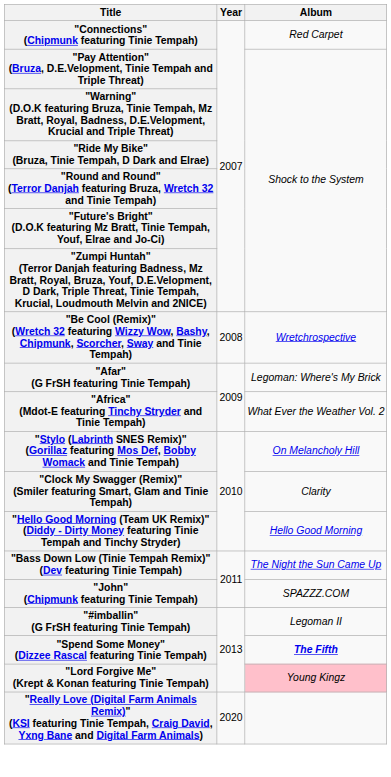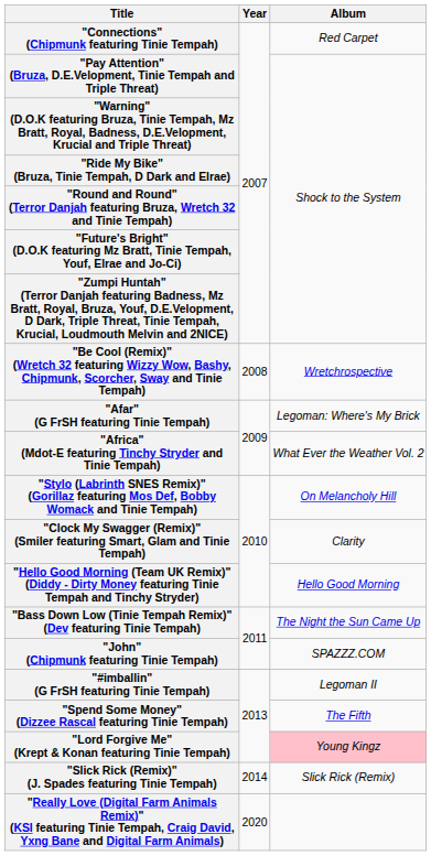"Spend Some Money" (Dizzee Rascal featuring Tinie Tempah) | Album: bold -> normal
+ row: "Slick Rick (Remix)" (J. Spades featuring Tinie Tempah) | 2014 | Slick Rick (Remix)
